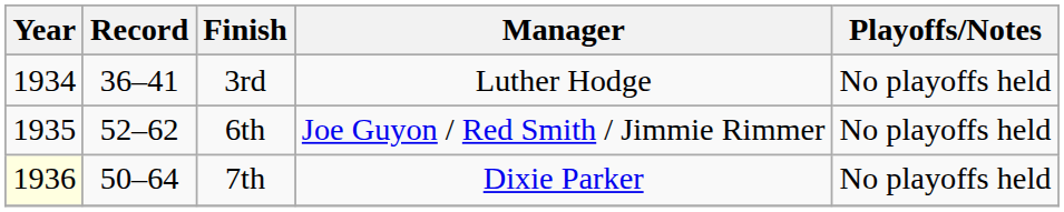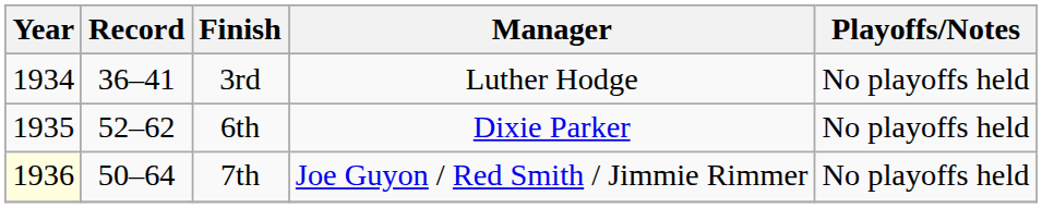6th | Manager: Joe Guyon / Red Smith / Jimmie Rimmer -> Dixie Parker
7th | Manager: Dixie Parker -> Joe Guyon / Red Smith / Jimmie Rimmer
